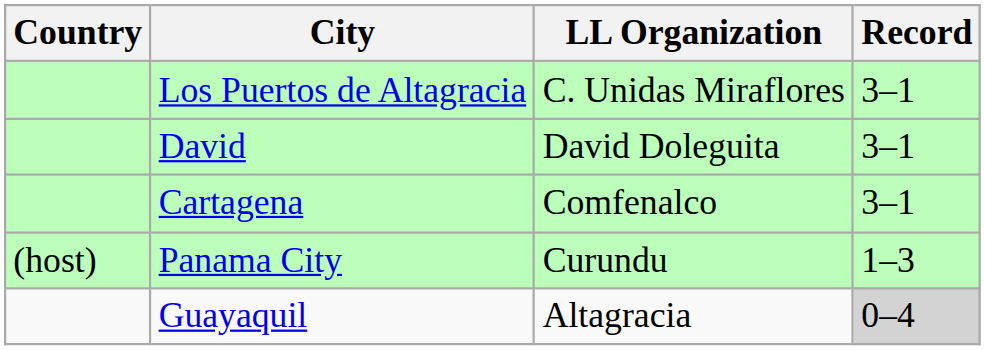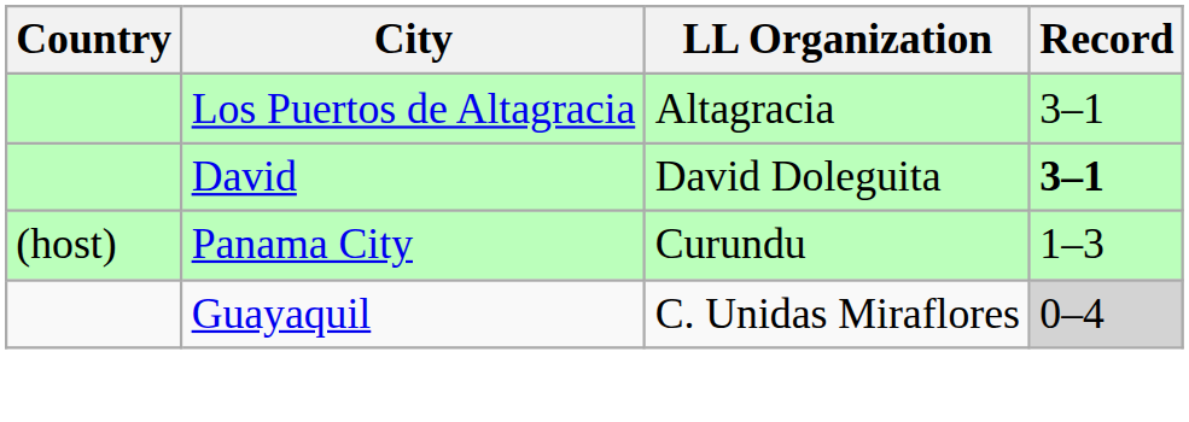Los Puertos de Altagracia | LL Organization: C. Unidas Miraflores -> Altagracia
David | Record: normal -> bold
- row: Cartagena | Comfenalco | 3–1
Guayaquil | LL Organization: Altagracia -> C. Unidas Miraflores
